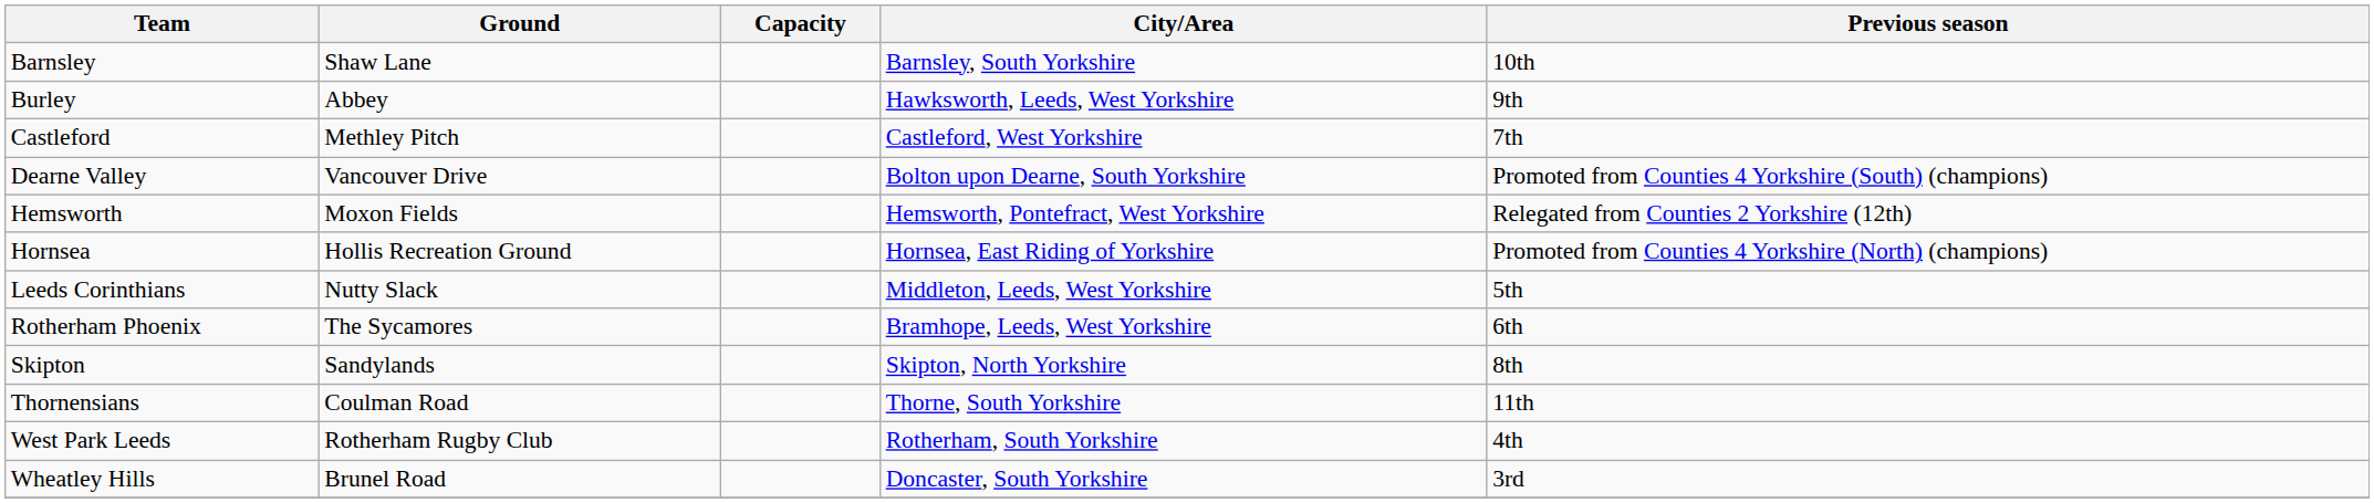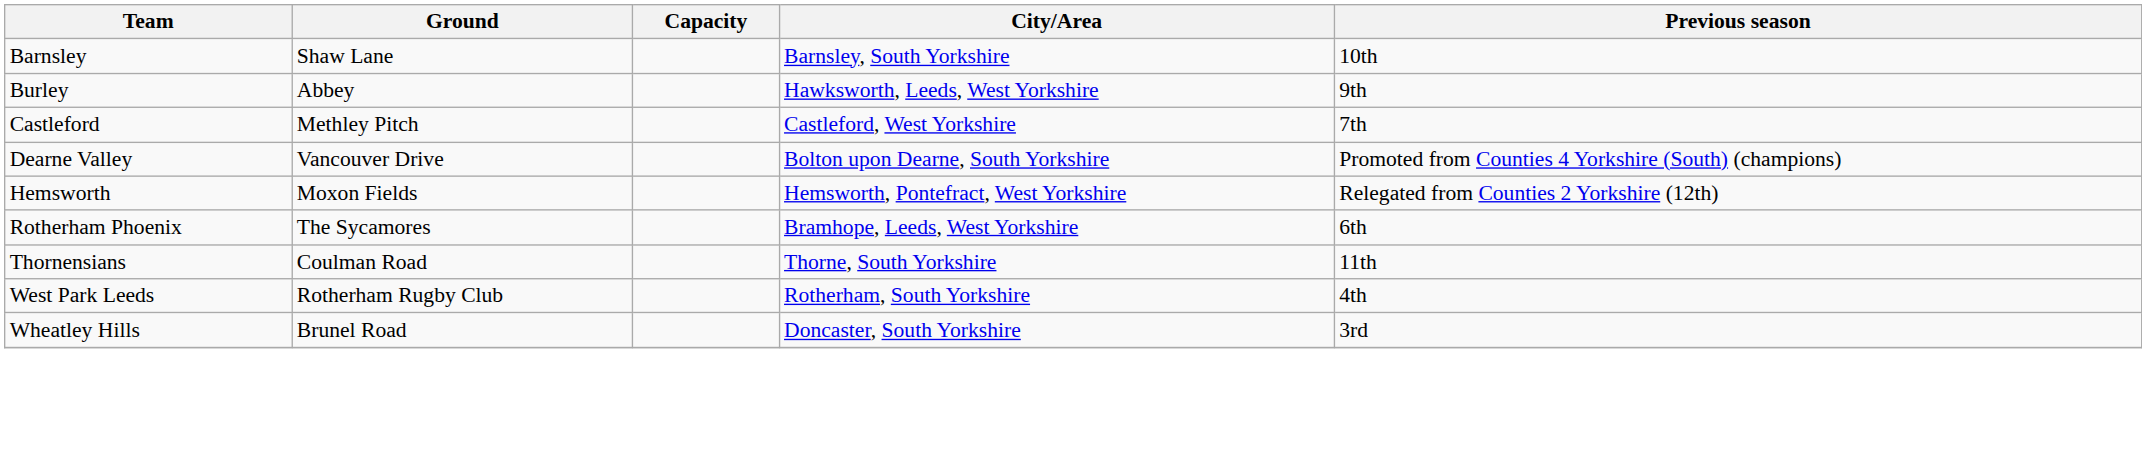- row: Hornsea | Hollis Recreation Ground | Hornsea, East Riding of Yorkshire | Promoted from Counties 4 Yorkshire (North) (champions)
- row: Leeds Corinthians | Nutty Slack | Middleton, Leeds, West Yorkshire | 5th
- row: Skipton | Sandylands | Skipton, North Yorkshire | 8th
